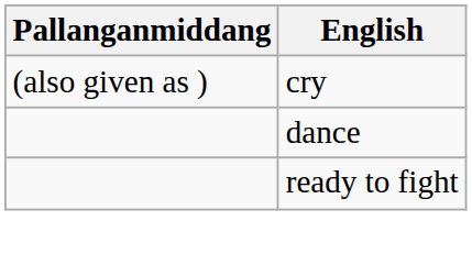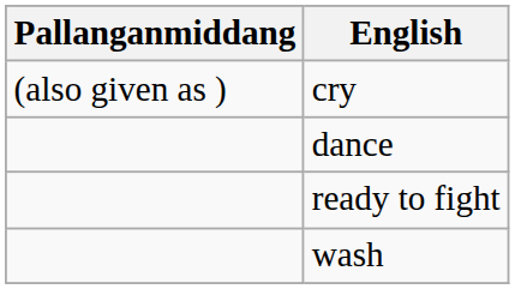+ row: wash
